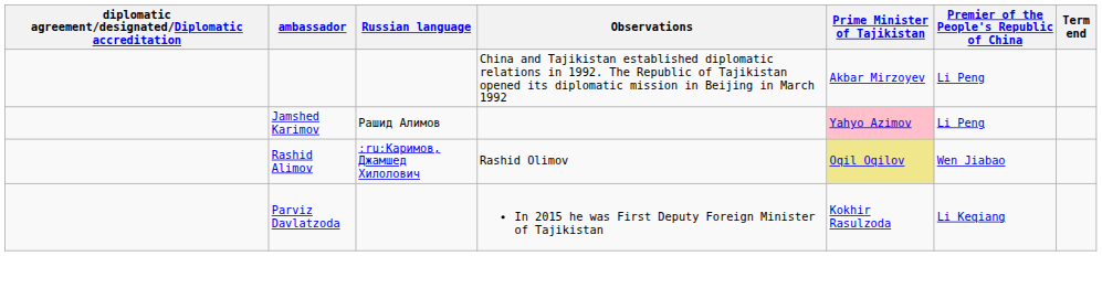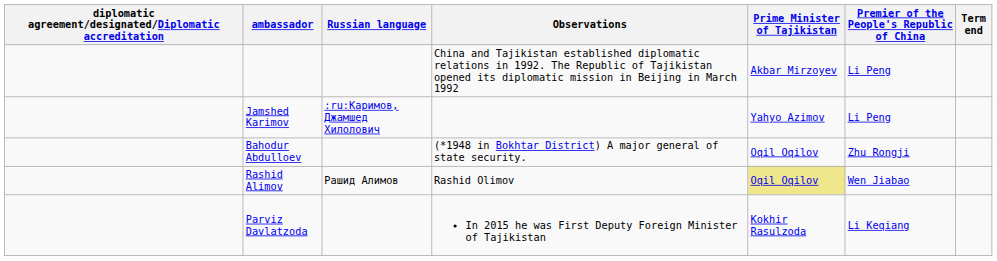Jamshed Karimov | Russian language: Рашид Алимов -> :ru:Каримов, Джамшед Хилолович
Jamshed Karimov | Prime Minister of Tajikistan: pink background -> no background
+ row: Bahodur Abdulloev | (*1948 in Bokhtar District) A major general of state security. | Oqil Oqilov | Zhu Rongji
Rashid Alimov | Russian language: :ru:Каримов, Джамшед Хилолович -> Рашид Алимов
